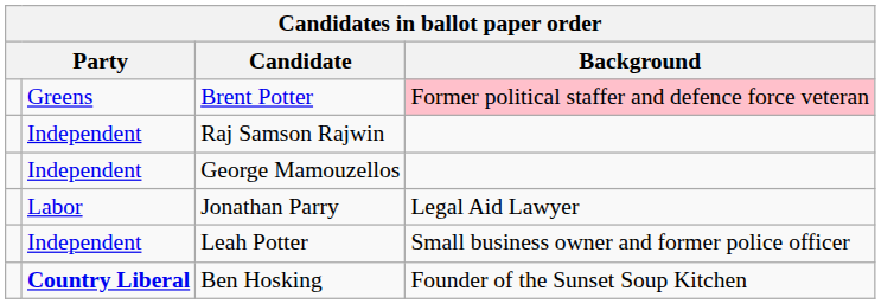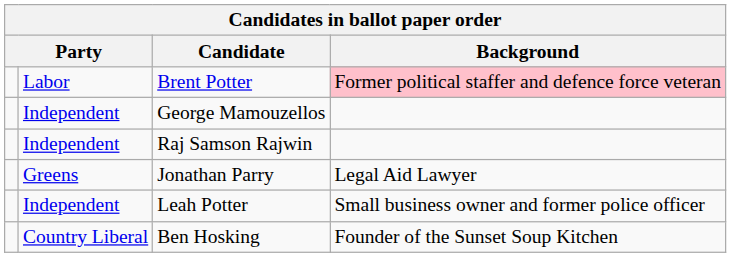Brent Potter | column 2: Greens -> Labor
rows swapped: George Mamouzellos <-> Raj Samson Rajwin
Jonathan Parry | column 2: Labor -> Greens
Ben Hosking | column 2: bold -> normal
